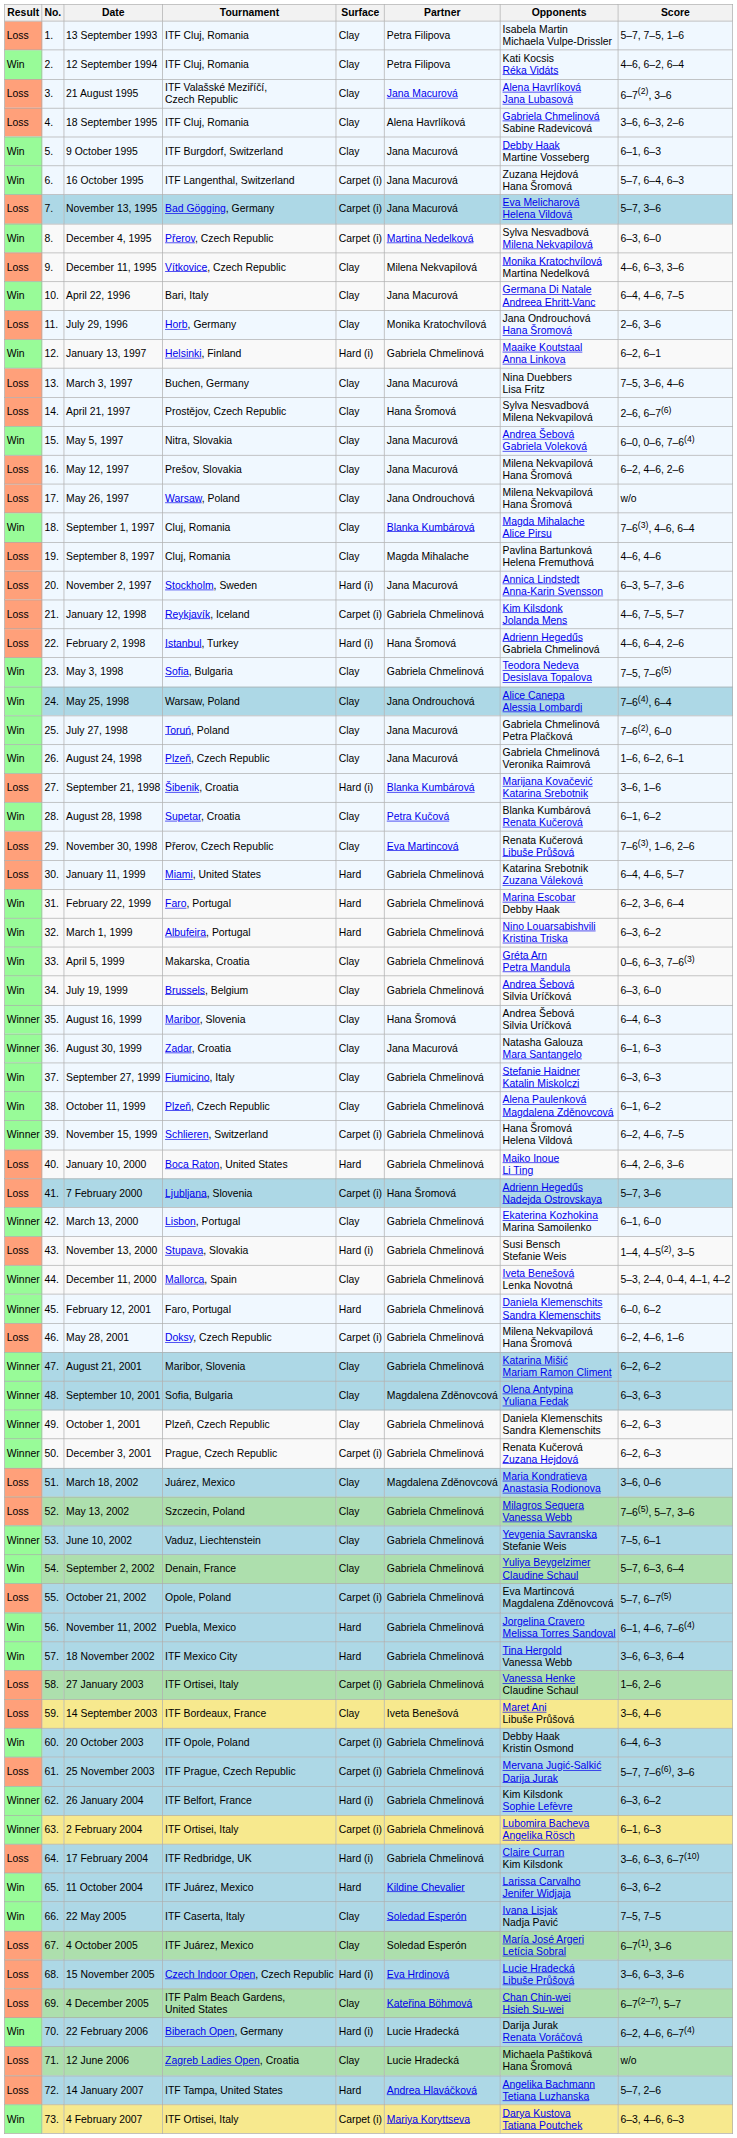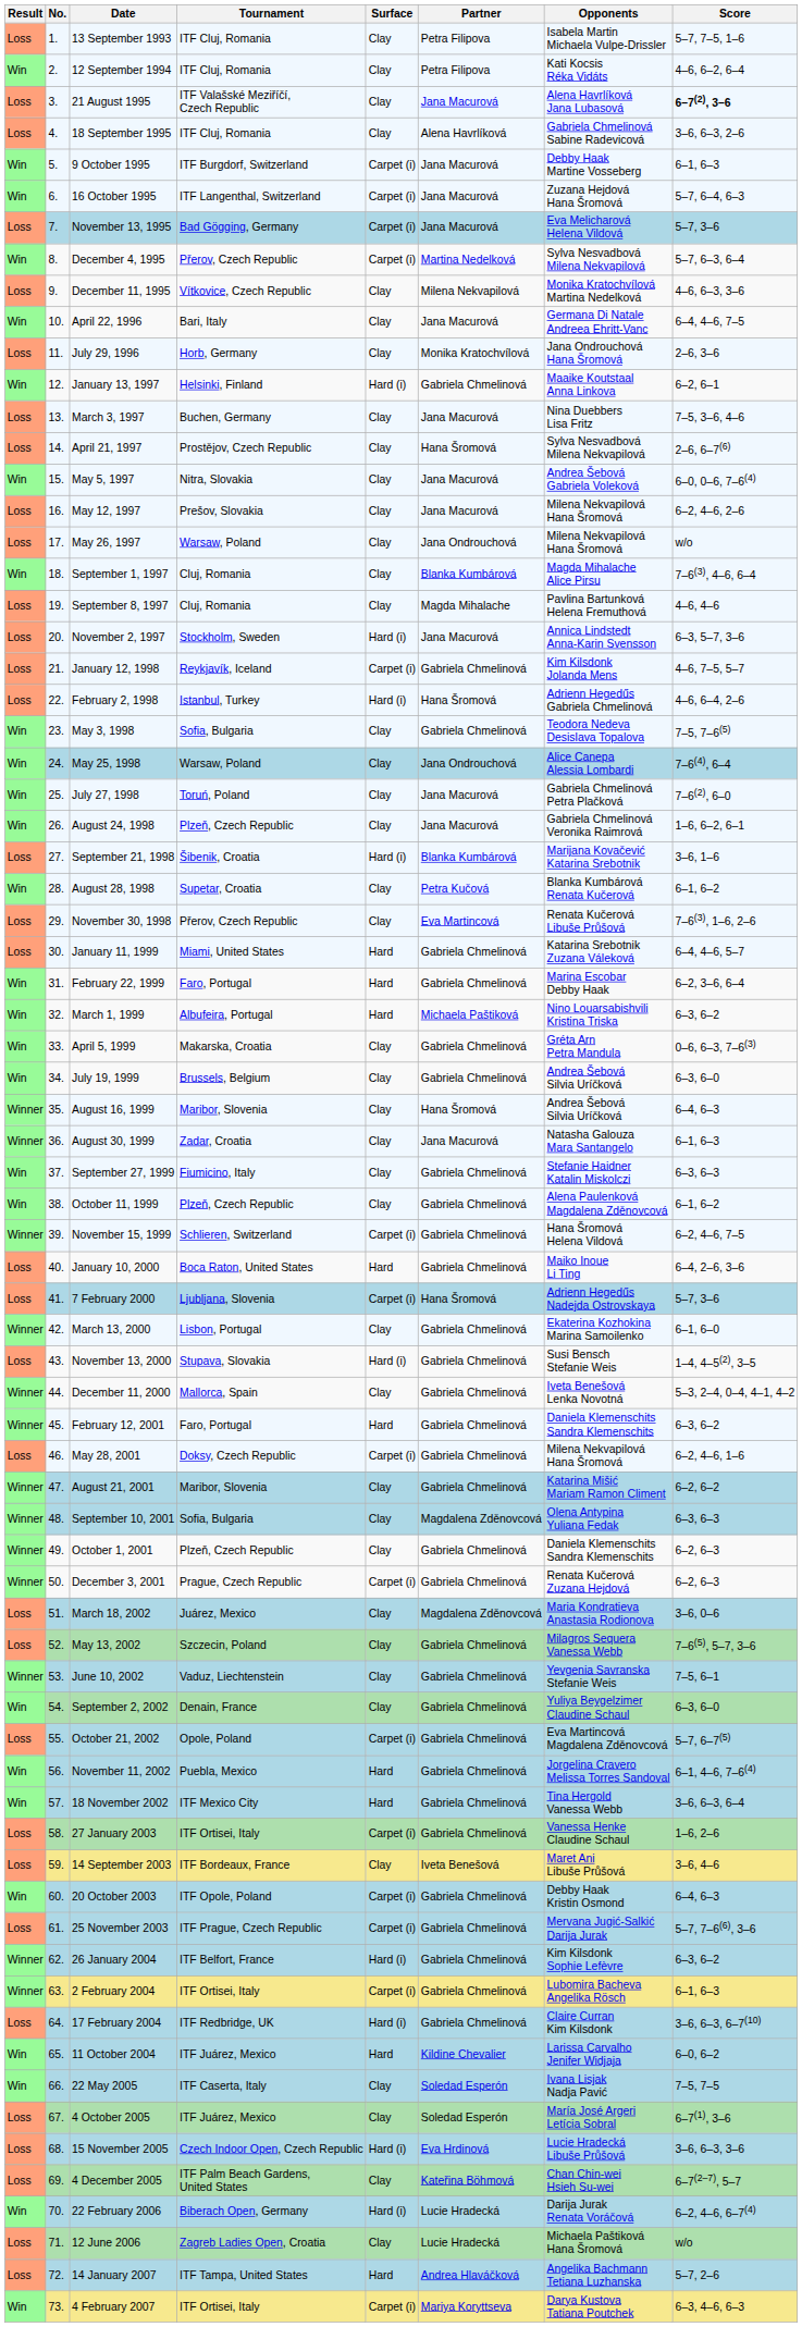21 August 1995 | Score: normal -> bold
9 October 1995 | Surface: Clay -> Carpet (i)
December 4, 1995 | Score: 6–3, 6–0 -> 5–7, 6–3, 6–4
March 1, 1999 | Partner: Gabriela Chmelinová -> Michaela Paštiková
February 12, 2001 | Score: 6–0, 6–2 -> 6–3, 6–2
September 2, 2002 | Score: 5–7, 6–3, 6–4 -> 6–3, 6–0
11 October 2004 | Score: 6–3, 6–2 -> 6–0, 6–2
